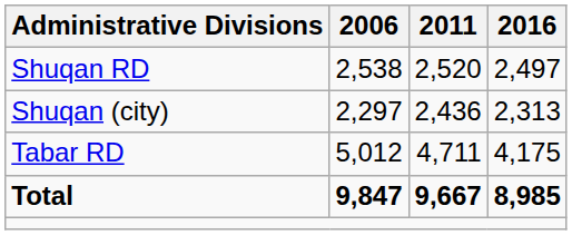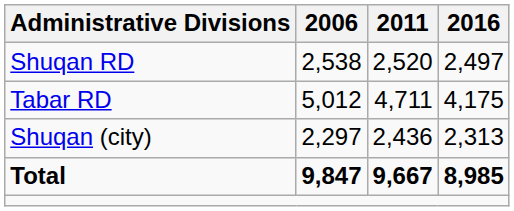rows swapped: Tabar RD <-> Shuqan (city)
